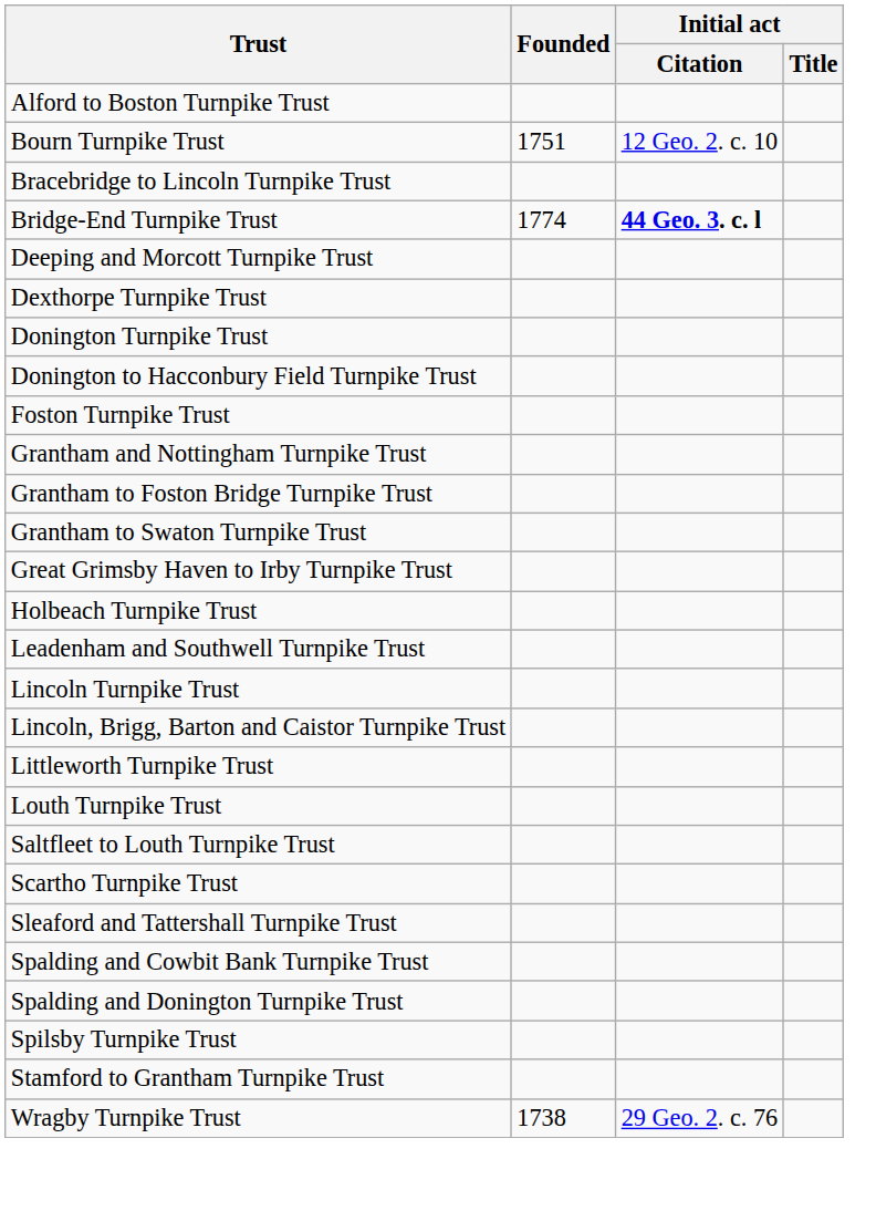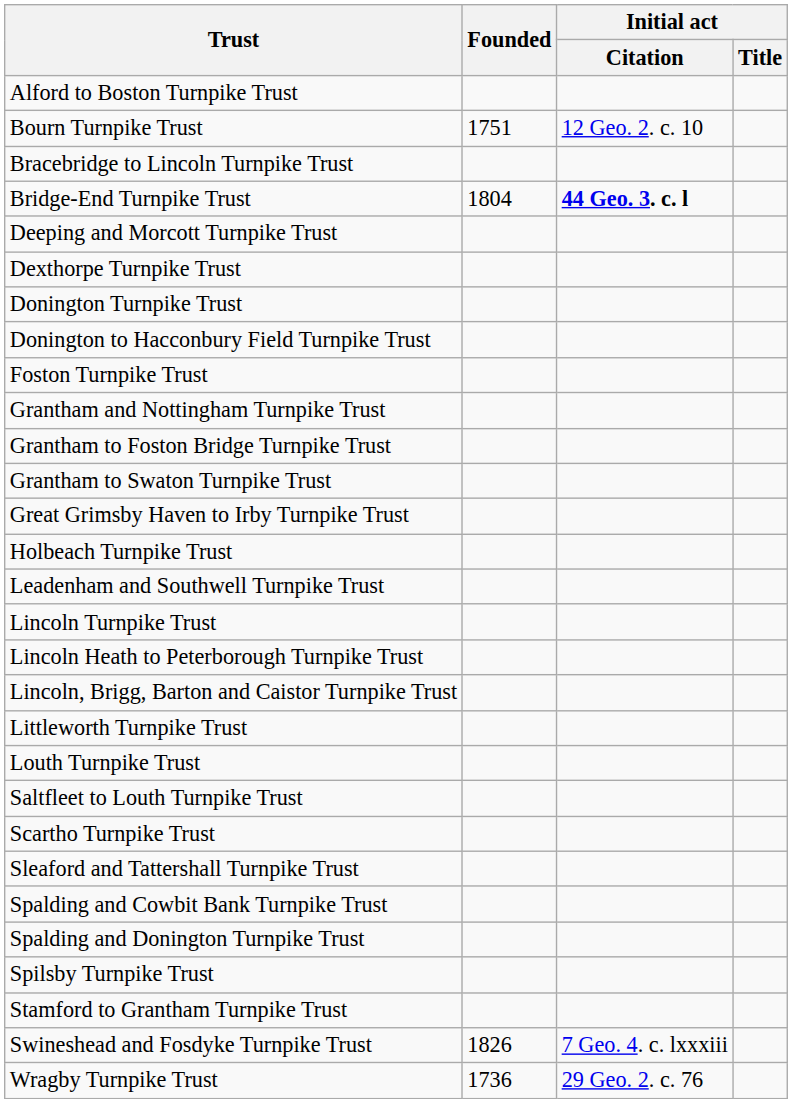Bridge-End Turnpike Trust | Founded: 1774 -> 1804
+ row: Lincoln Heath to Peterborough Turnpike Trust
+ row: Swineshead and Fosdyke Turnpike Trust | 1826 | 7 Geo. 4. c. lxxxiii
Wragby Turnpike Trust | Founded: 1738 -> 1736
